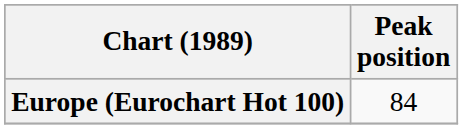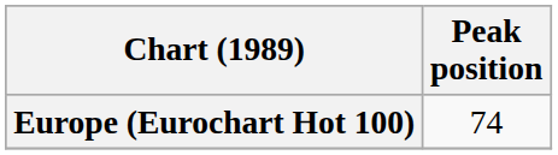Europe (Eurochart Hot 100) | Peak position: 84 -> 74
